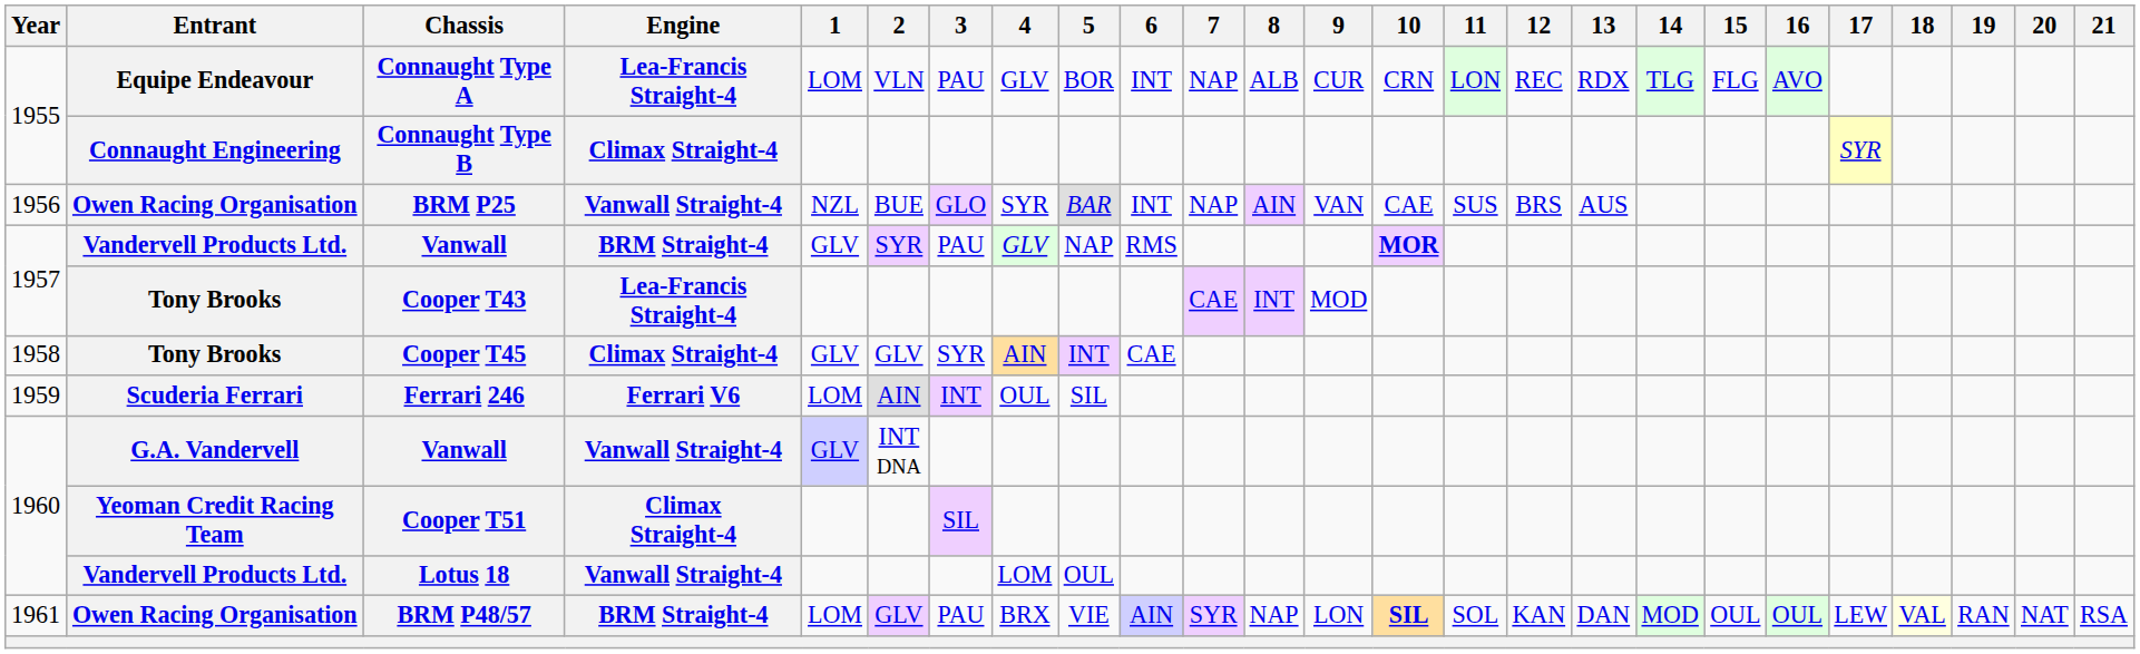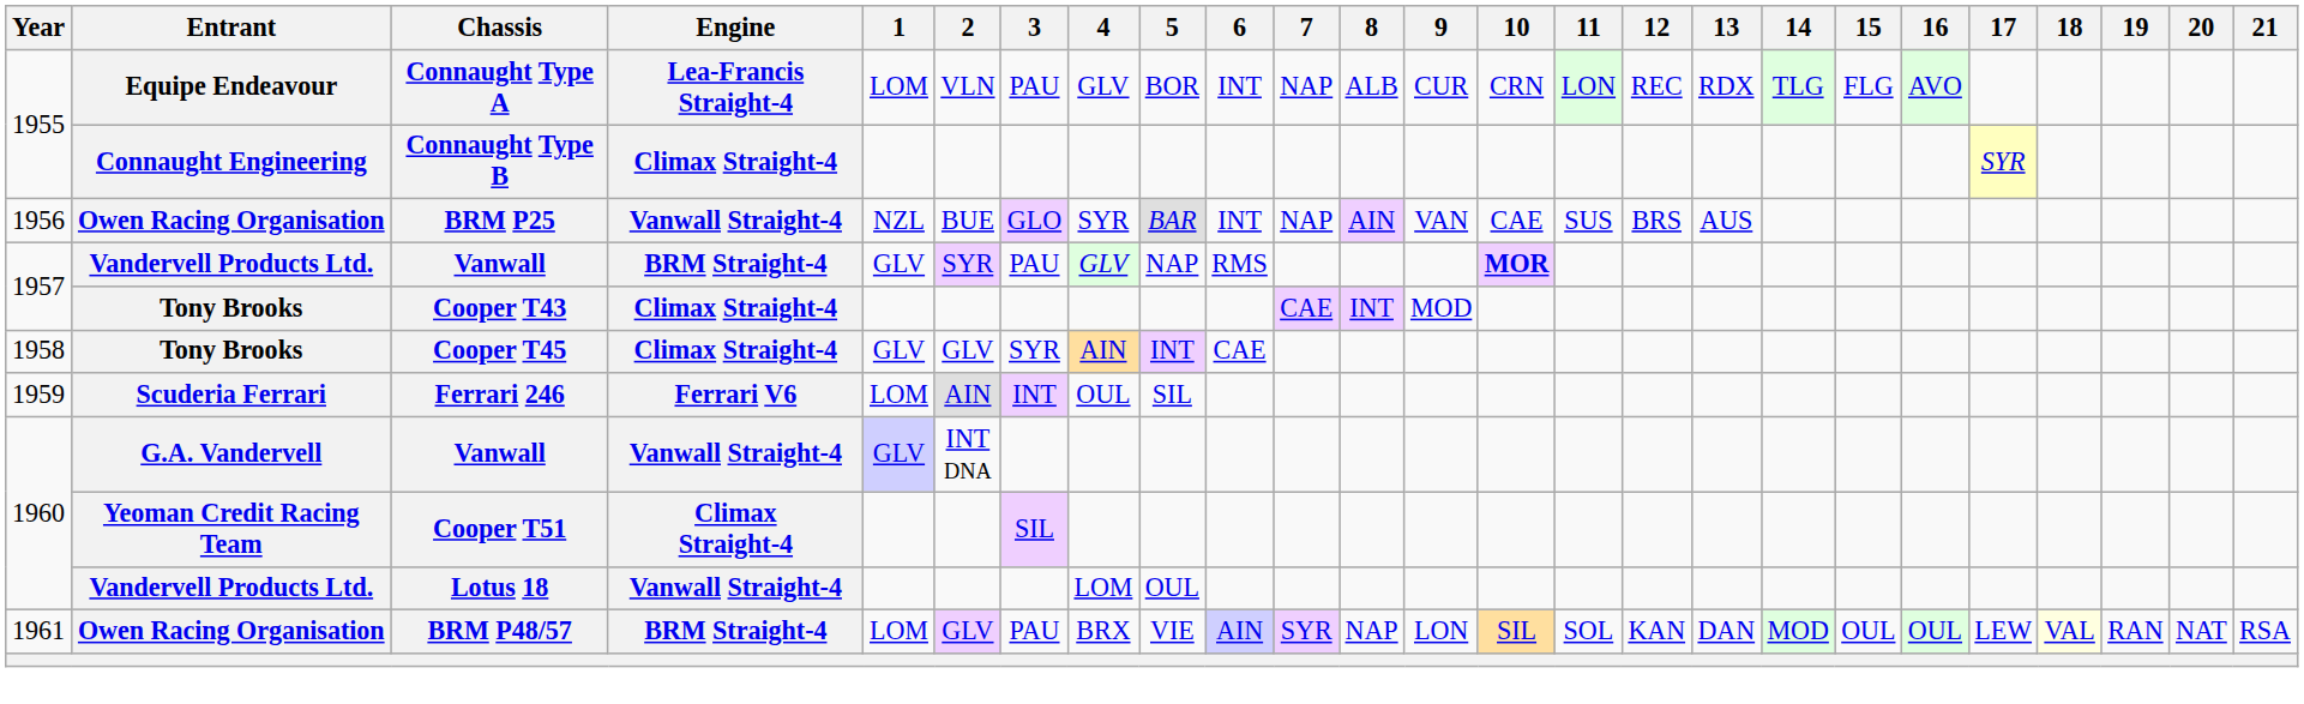Cooper T43 | Engine: Lea-Francis Straight-4 -> Climax Straight-4
BRM P48/57 | 10: bold -> normal
